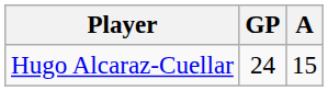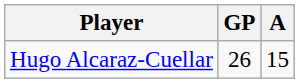Hugo Alcaraz-Cuellar | GP: 24 -> 26
